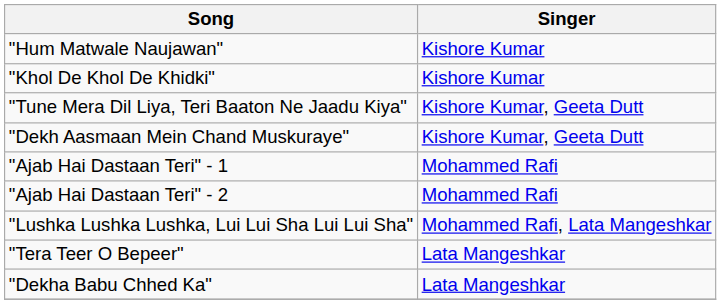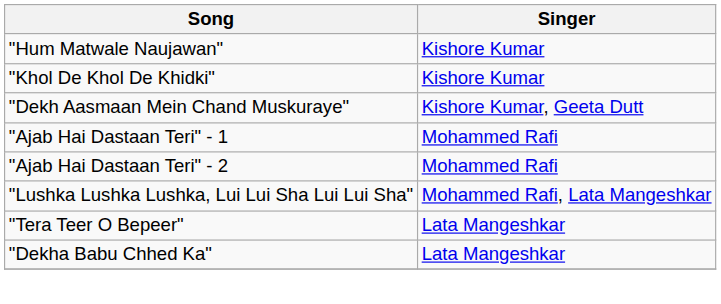- row: "Tune Mera Dil Liya, Teri Baaton Ne Jaadu Kiya" | Kishore Kumar, Geeta Dutt
